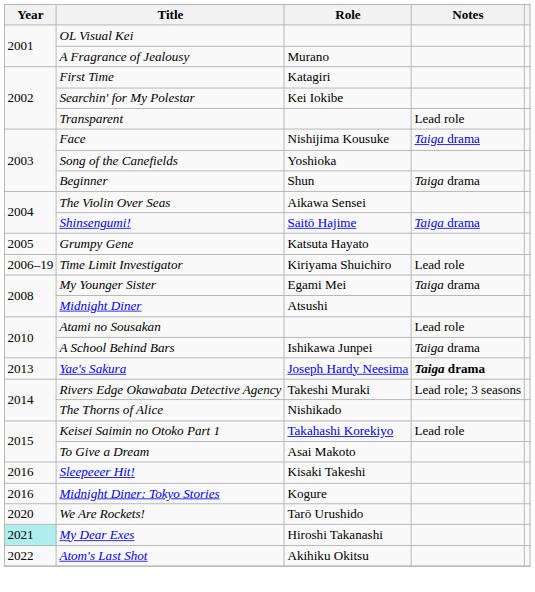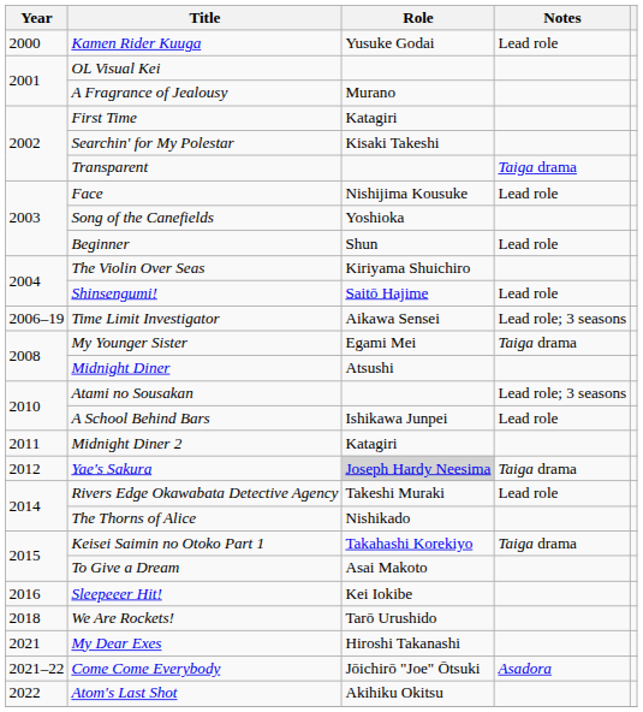+ row: 2000 | Kamen Rider Kuuga | Yusuke Godai | Lead role
Searchin' for My Polestar | Role: Kei Iokibe -> Kisaki Takeshi
Transparent | Notes: Lead role -> Taiga drama
Face | Notes: Taiga drama -> Lead role
Beginner | Notes: Taiga drama -> Lead role
The Violin Over Seas | Role: Aikawa Sensei -> Kiriyama Shuichiro
Shinsengumi! | Notes: Taiga drama -> Lead role
- row: 2005 | Grumpy Gene | Katsuta Hayato
Time Limit Investigator | Role: Kiriyama Shuichiro -> Aikawa Sensei
Time Limit Investigator | Notes: Lead role -> Lead role; 3 seasons
Atami no Sousakan | Notes: Lead role -> Lead role; 3 seasons
A School Behind Bars | Notes: Taiga drama -> Lead role
+ row: 2011 | Midnight Diner 2 | Katagiri
Yae's Sakura | Year: 2013 -> 2012
Yae's Sakura | Role: no background -> lightgrey background
Yae's Sakura | Notes: bold -> normal
Rivers Edge Okawabata Detective Agency | Notes: Lead role; 3 seasons -> Lead role
Keisei Saimin no Otoko Part 1 | Notes: Lead role -> Taiga drama
Sleepeeer Hit! | Role: Kisaki Takeshi -> Kei Iokibe
- row: 2016 | Midnight Diner: Tokyo Stories | Kogure
We Are Rockets! | Year: 2020 -> 2018
My Dear Exes | Year: paleturquoise background -> no background
+ row: 2021–22 | Come Come Everybody | Jōichirō "Joe" Ōtsuki | Asadora
